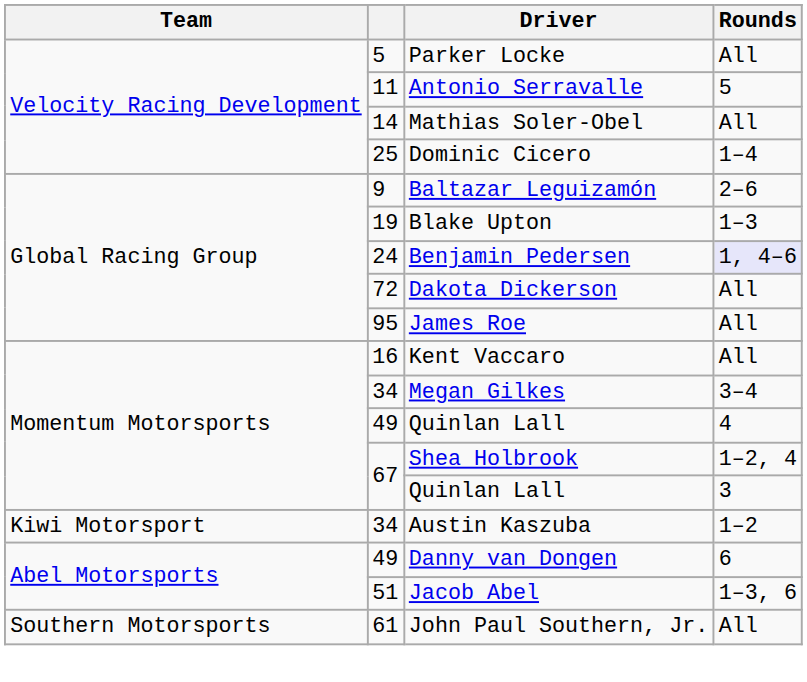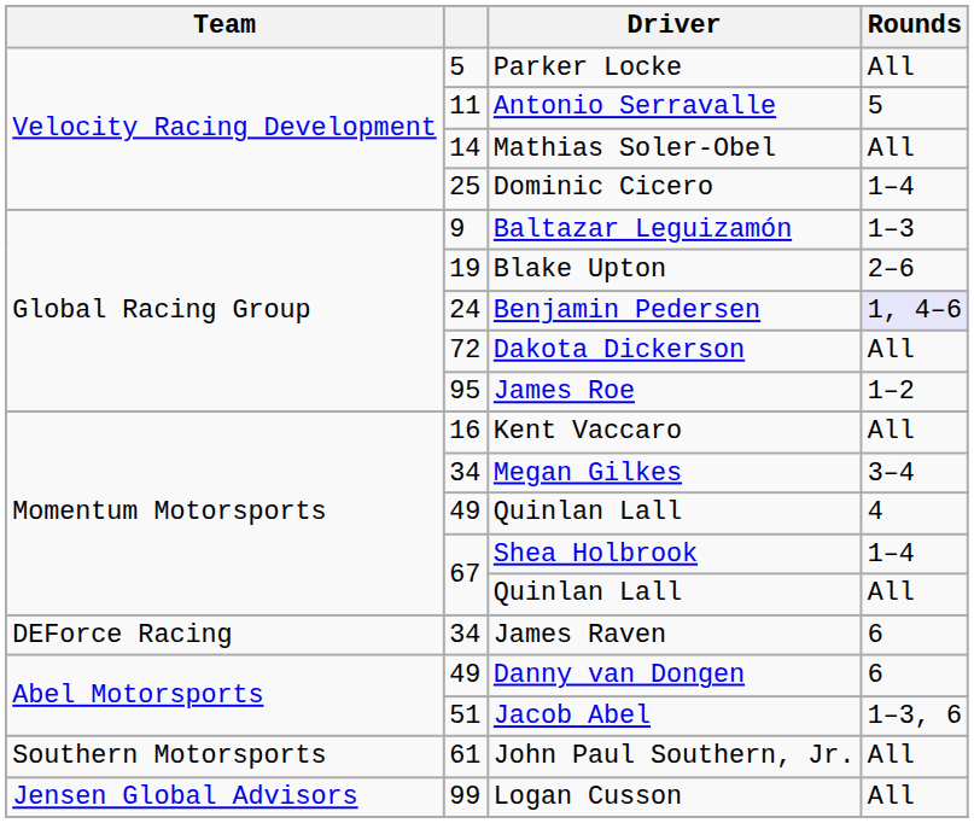Baltazar Leguizamón | Rounds: 2–6 -> 1–3
Blake Upton | Rounds: 1–3 -> 2–6
James Roe | Rounds: All -> 1–2
Shea Holbrook | Rounds: 1–2, 4 -> 1–4
67 / Quinlan Lall | Rounds: 3 -> All
- row: Kiwi Motorsport | 34 | Austin Kaszuba | 1–2
+ row: DEForce Racing | 34 | James Raven | 6
+ row: Jensen Global Advisors | 99 | Logan Cusson | All
